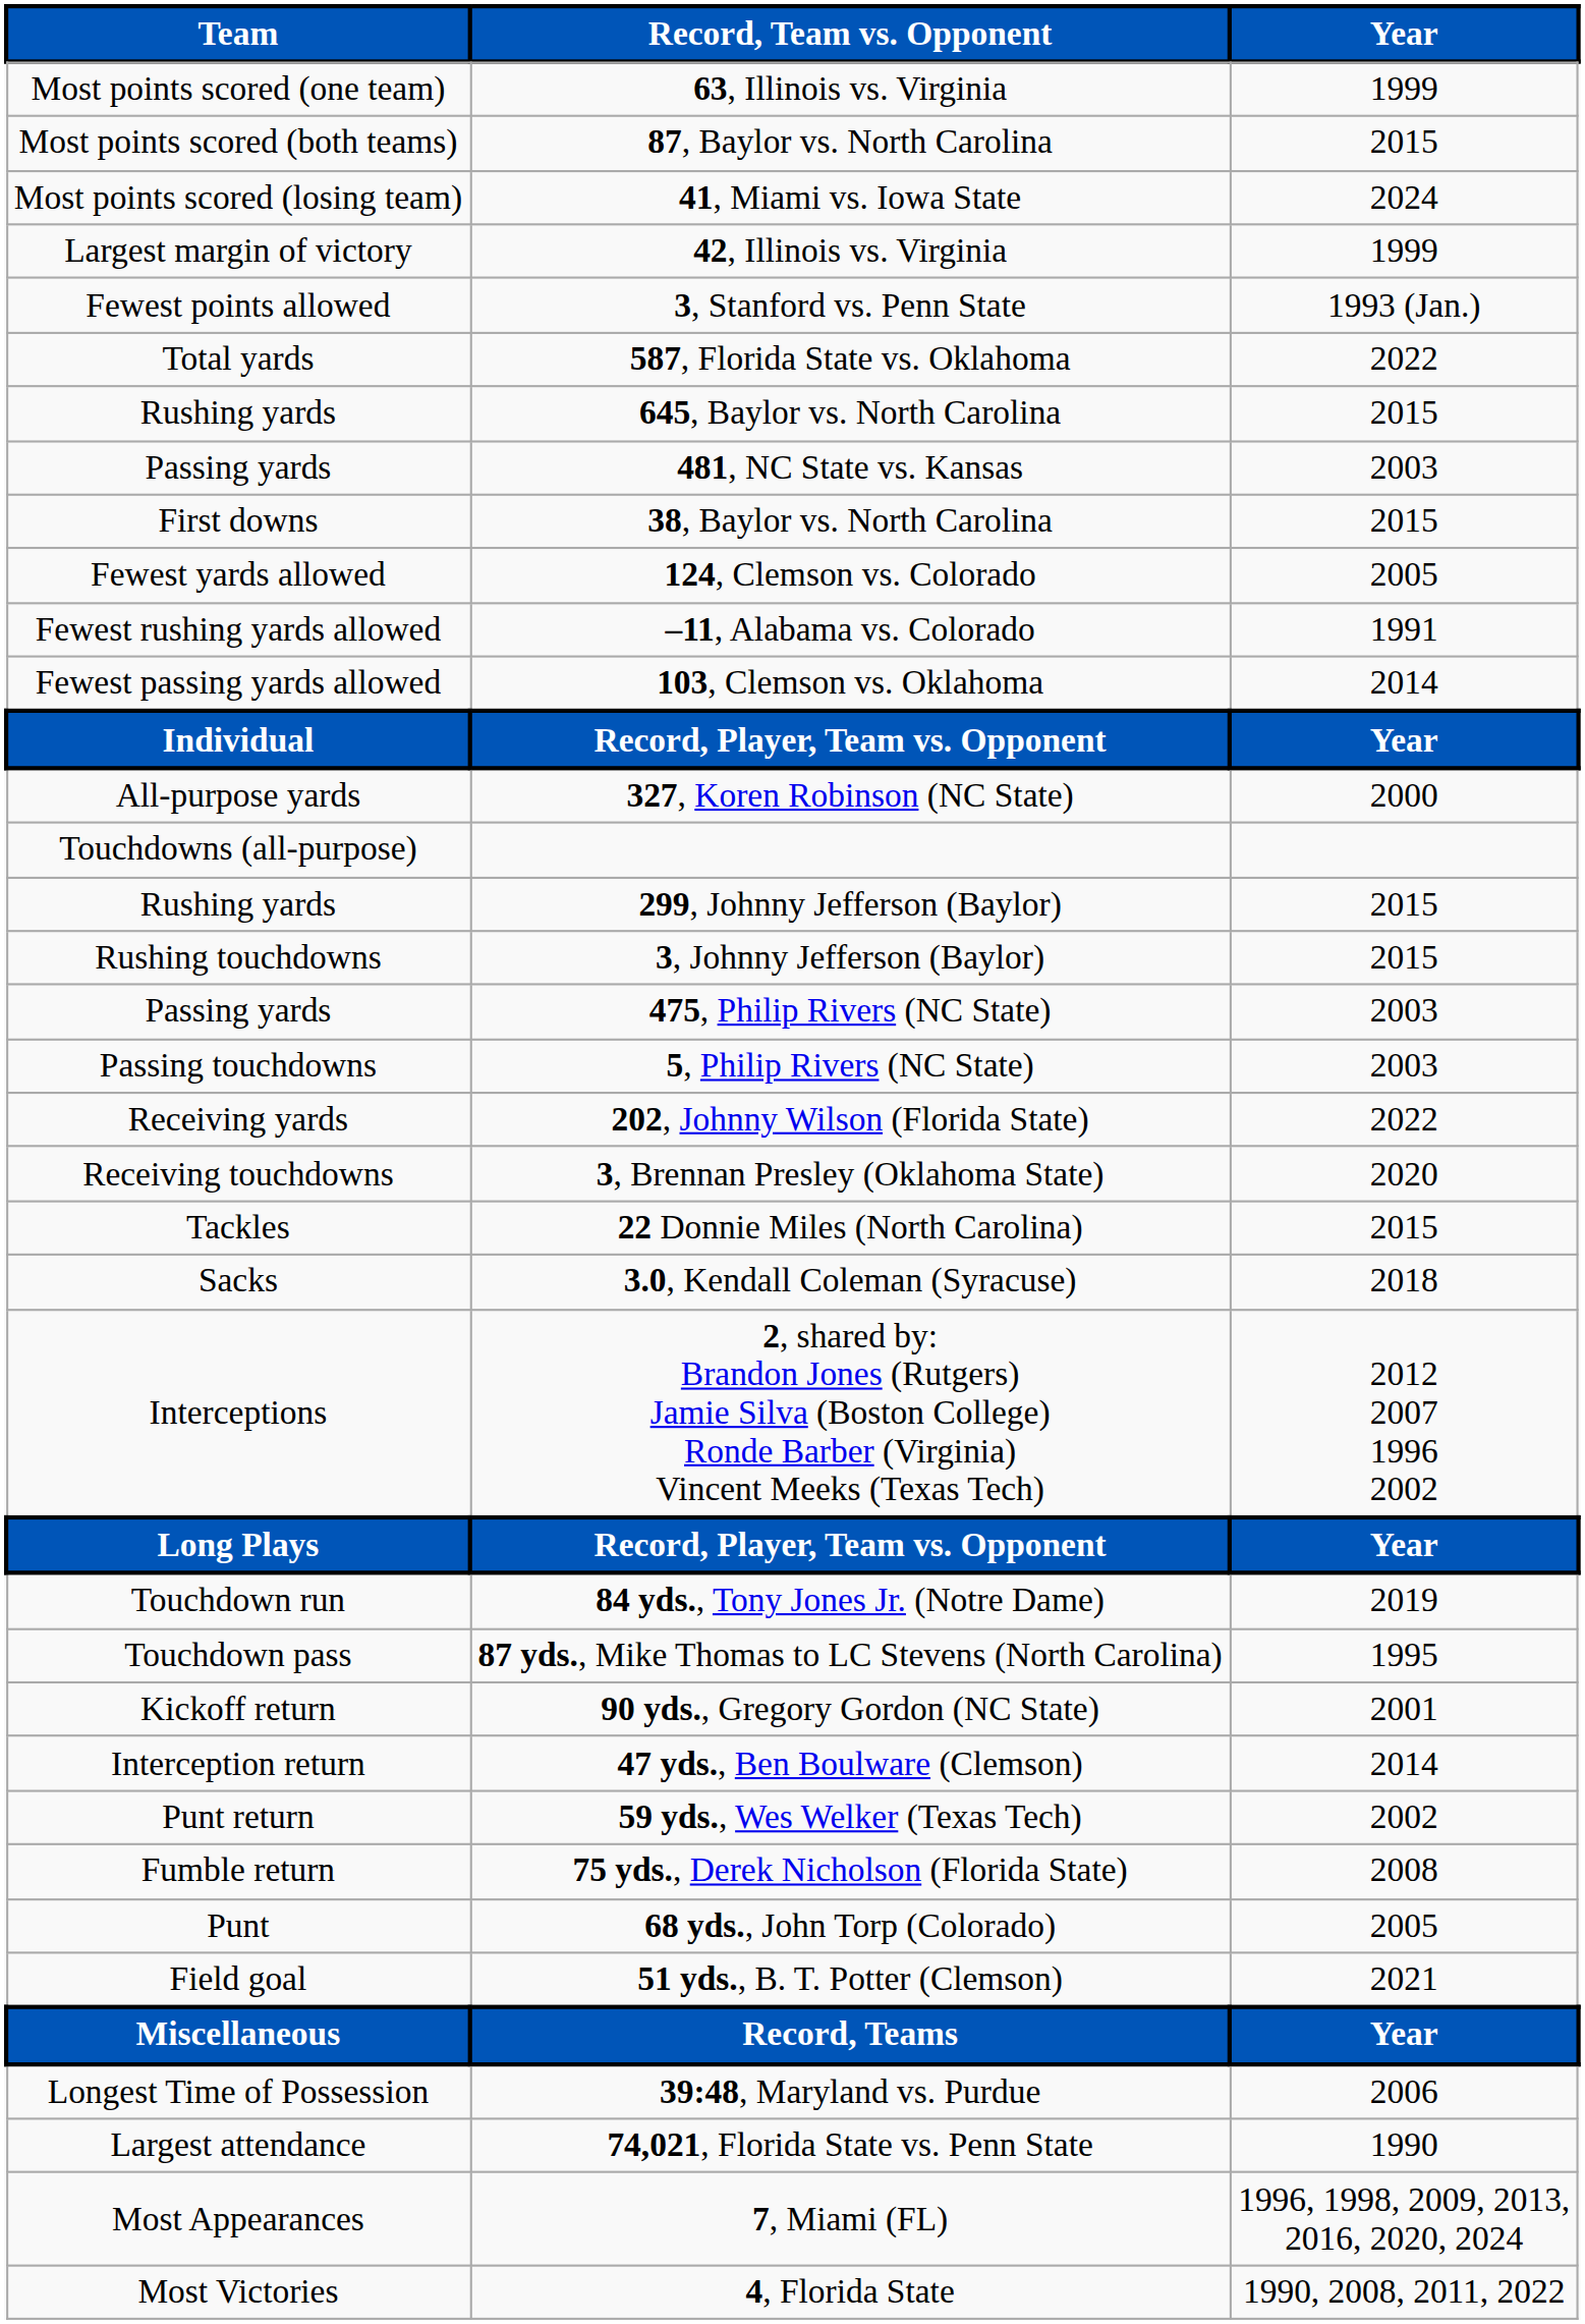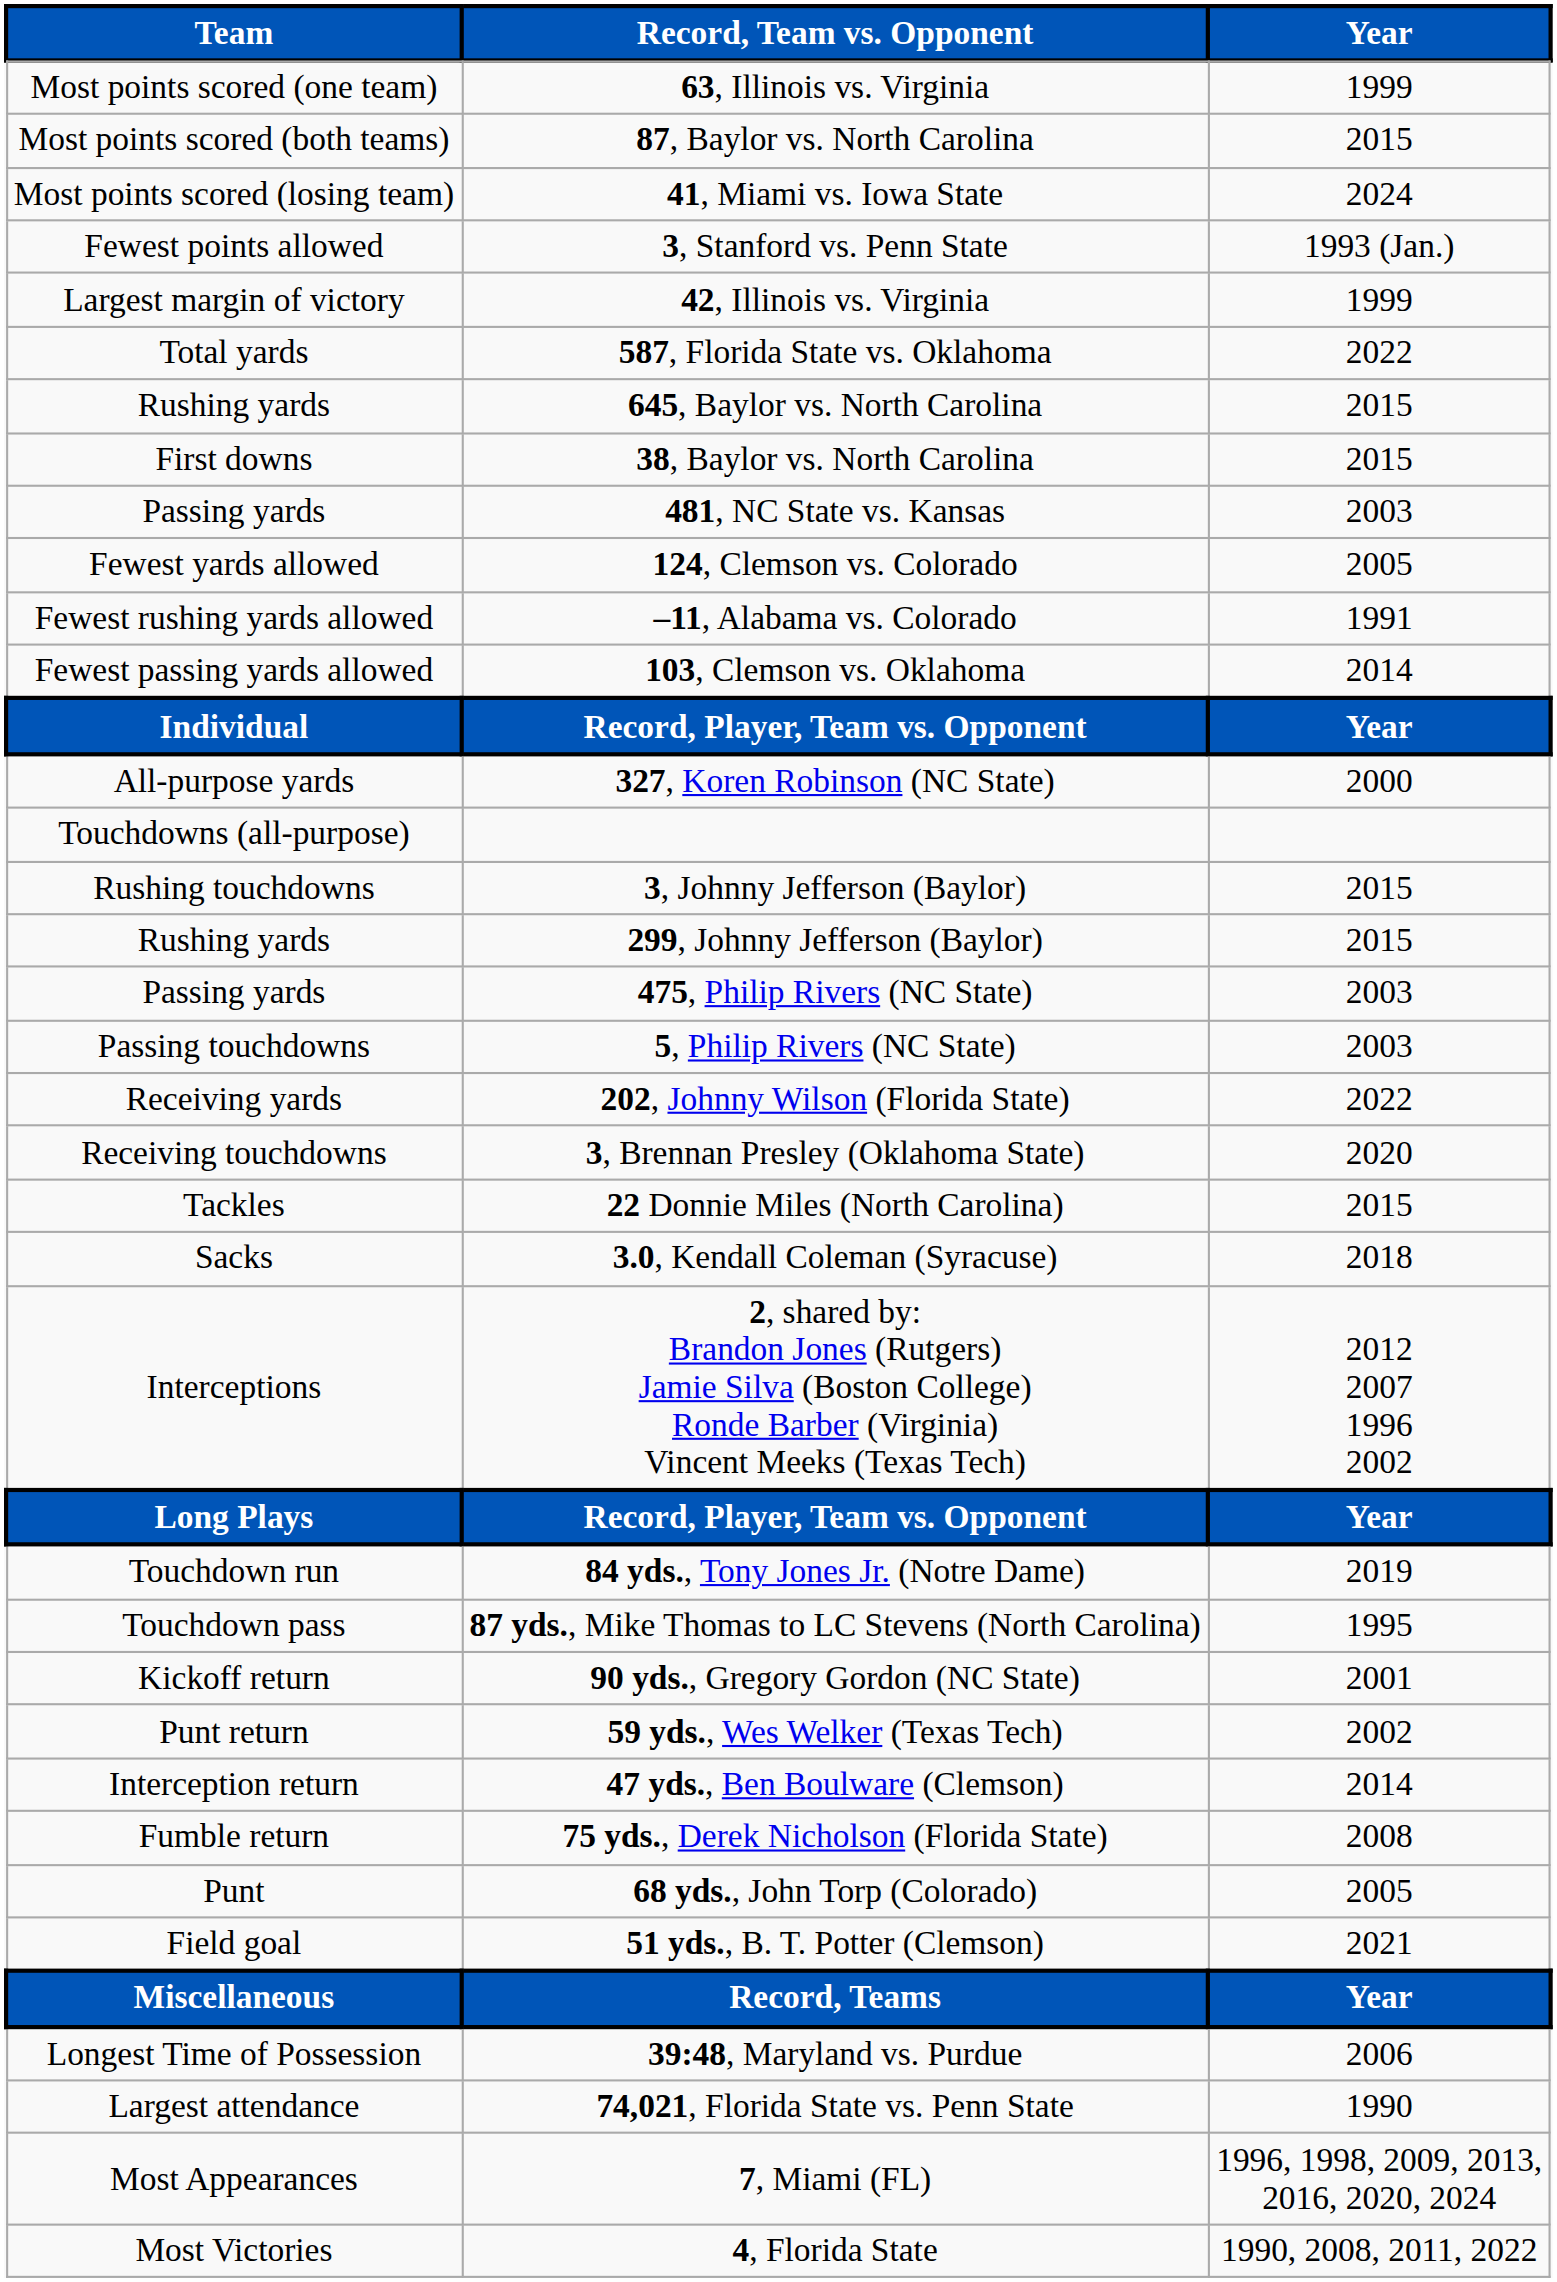rows swapped: 3, Stanford vs. Penn State <-> 42, Illinois vs. Virginia
rows swapped: 481, NC State vs. Kansas <-> 38, Baylor vs. North Carolina
rows swapped: 299, Johnny Jefferson (Baylor) <-> 3, Johnny Jefferson (Baylor)
rows swapped: 59 yds., Wes Welker (Texas Tech) <-> 47 yds., Ben Boulware (Clemson)
